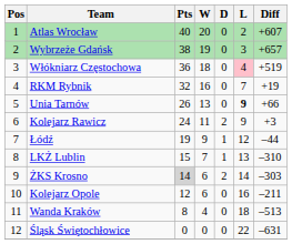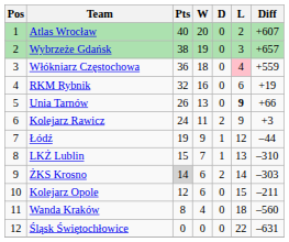Włókniarz Częstochowa | Diff: +519 -> +559
RKM Rybnik | L: 7 -> 6
Kolejarz Opole | L: 16 -> 15
Wanda Kraków | Diff: –513 -> –560
